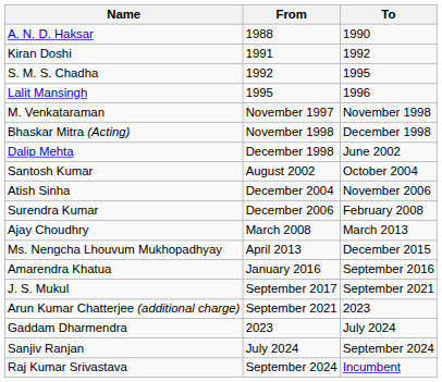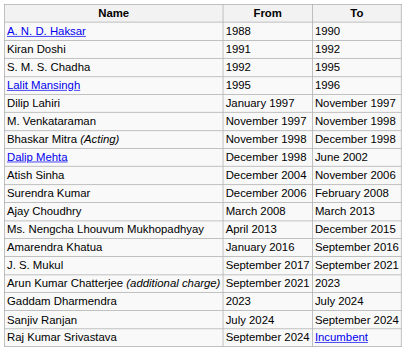+ row: Dilip Lahiri | January 1997 | November 1997
- row: Santosh Kumar | August 2002 | October 2004
